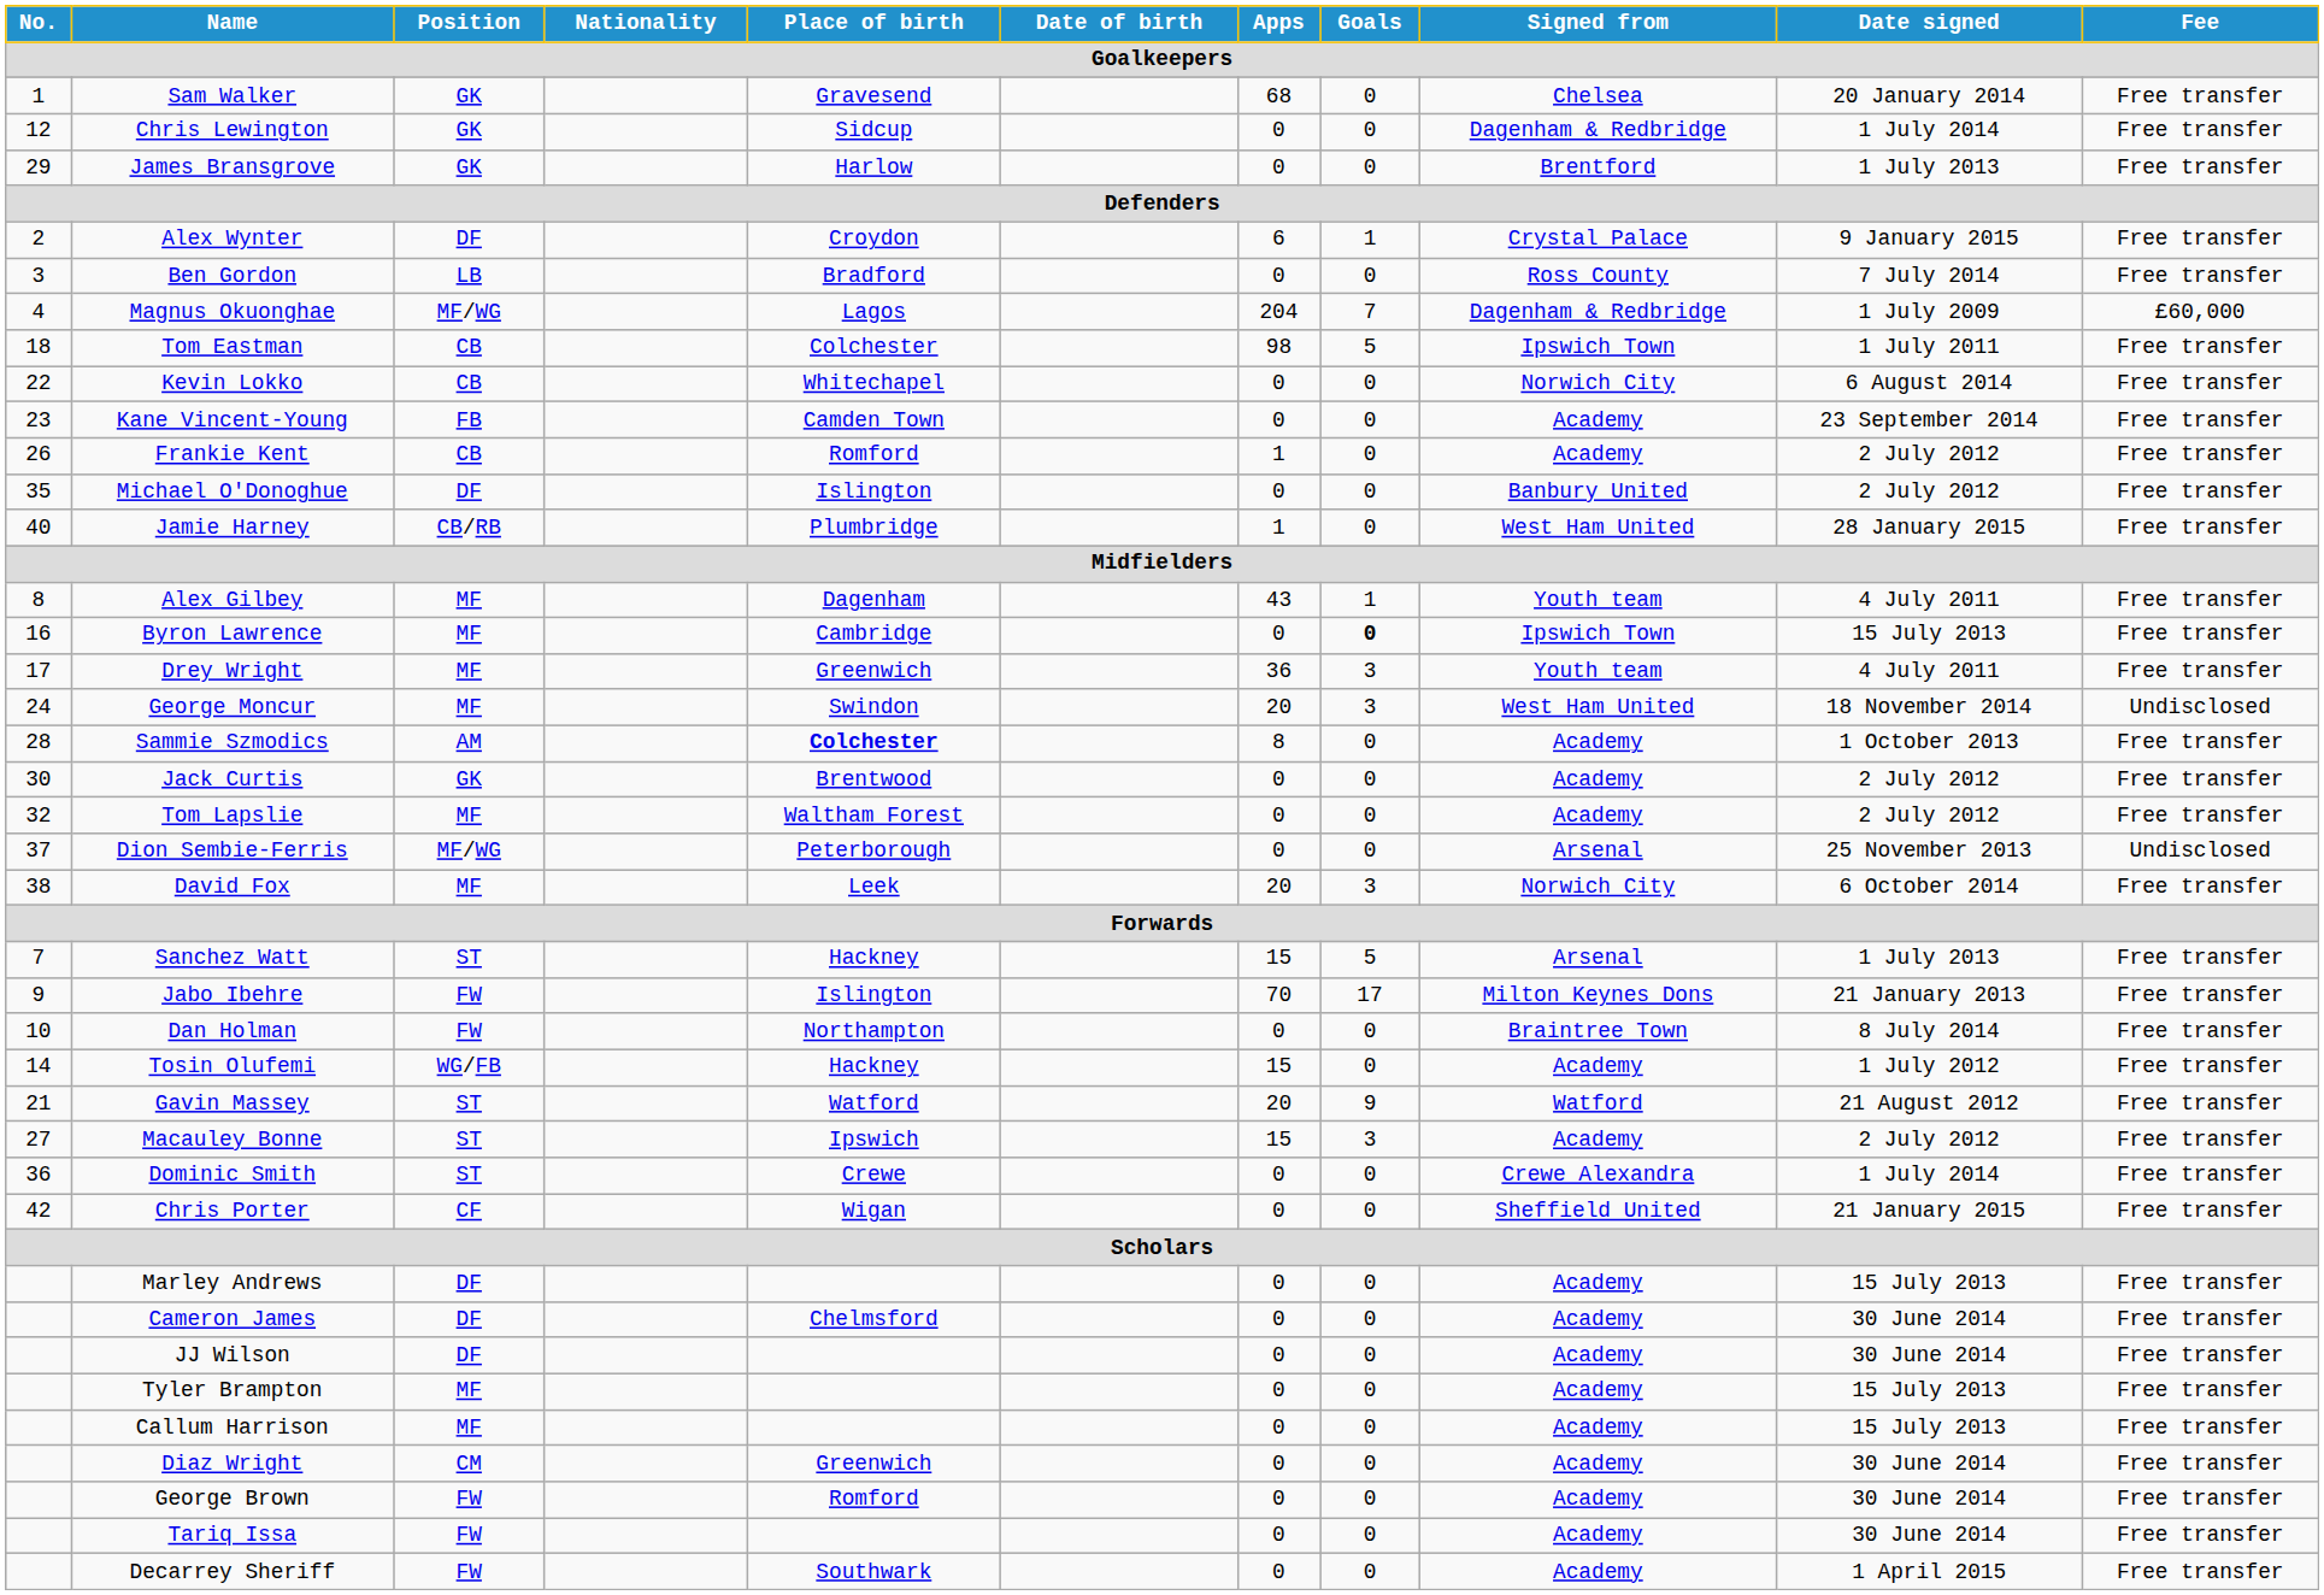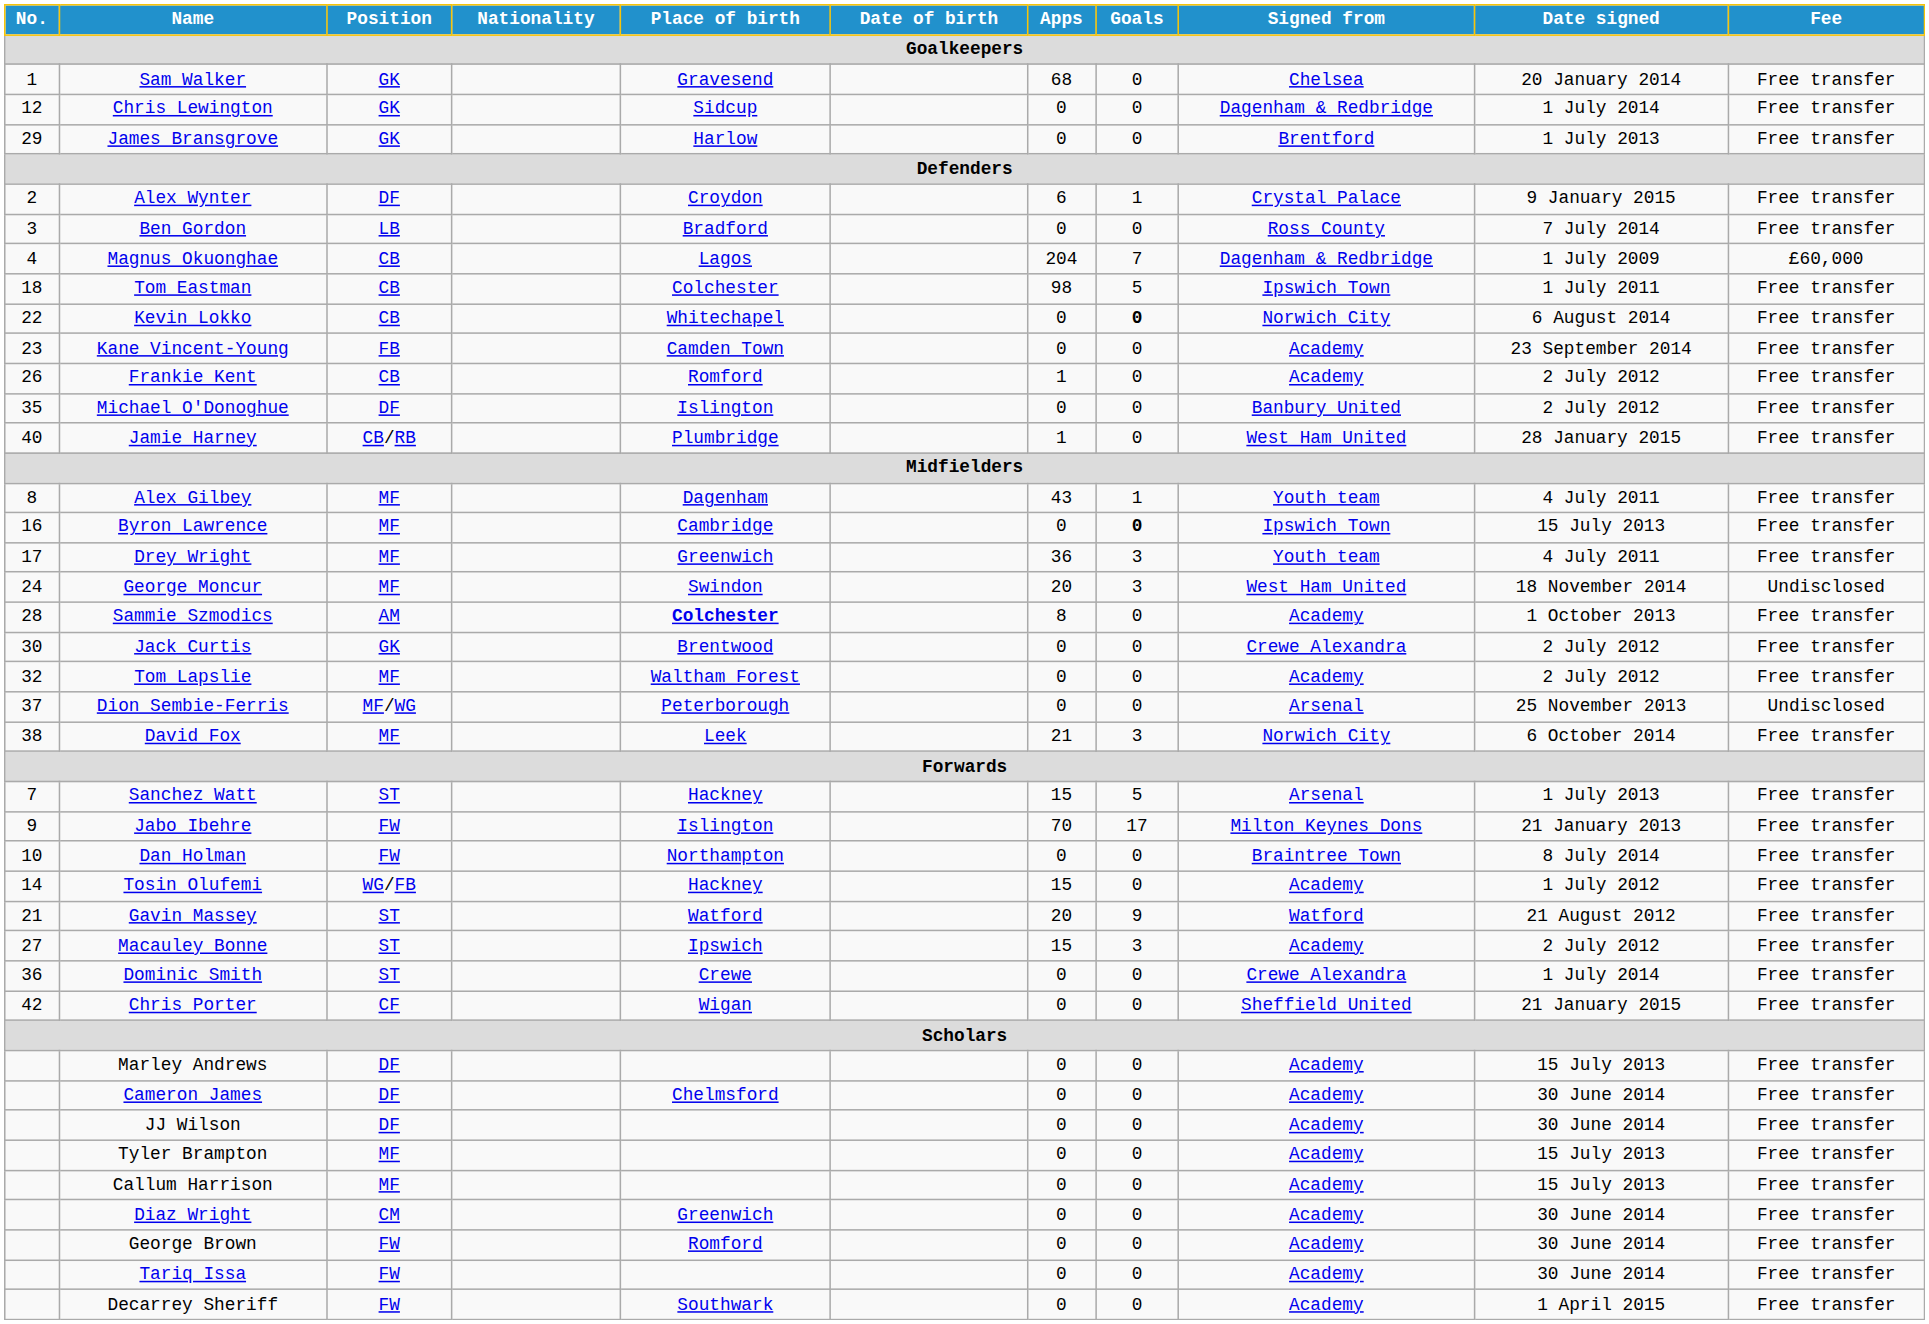Magnus Okuonghae | Position: MF/WG -> CB
Kevin Lokko | Goals: normal -> bold
Jack Curtis | Signed from: Academy -> Crewe Alexandra
David Fox | Apps: 20 -> 21
